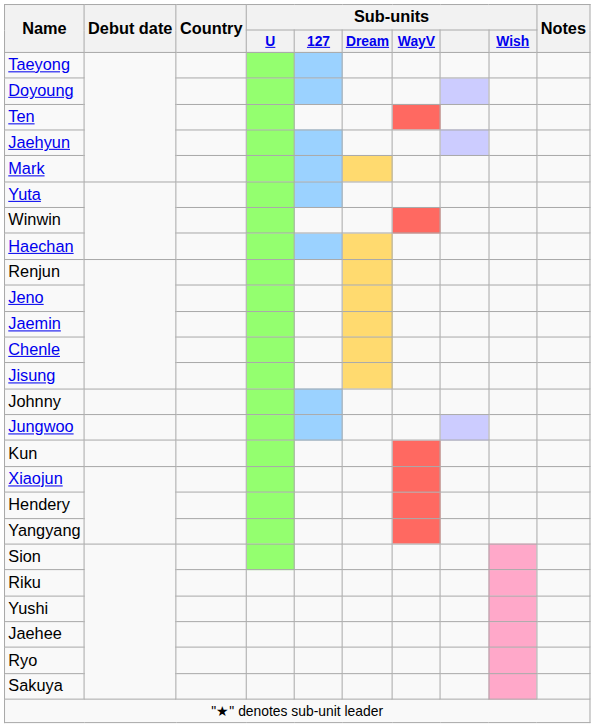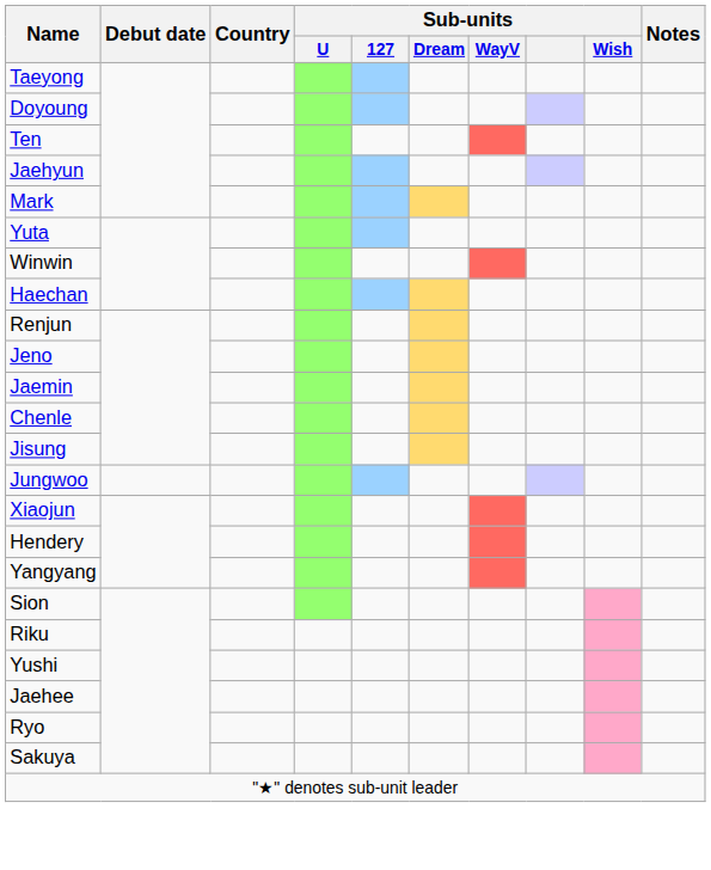- row: Johnny
- row: Kun
